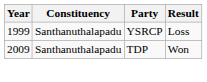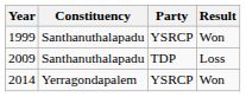1999 | Result: Loss -> Won
2009 | Result: Won -> Loss
+ row: 2014 | Yerragondapalem | YSRCP | Won
